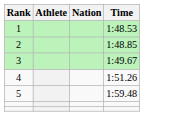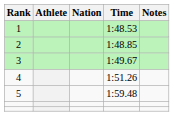+ column: Notes
